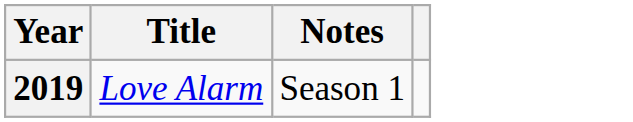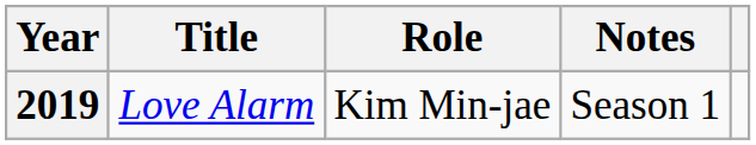+ column: Role | Kim Min-jae
